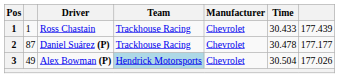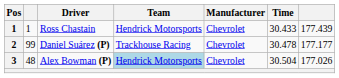Ross Chastain | Team: Trackhouse Racing -> Hendrick Motorsports
Daniel Suárez (P) | column 2: 87 -> 99
Alex Bowman (P) | column 2: 49 -> 48
